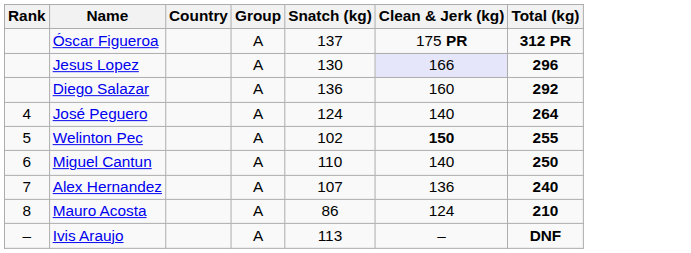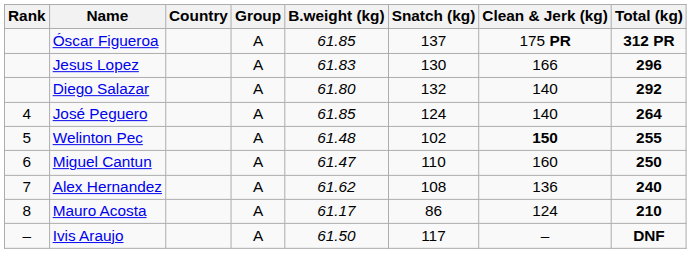+ column: B.weight (kg) | 61.85 | 61.83 | 61.80 | 61.85 | 61.48 | 61.47 | 61.62 | 61.17 | 61.50
Jesus Lopez | Clean & Jerk (kg): lavender background -> no background
Diego Salazar | Snatch (kg): 136 -> 132
Diego Salazar | Clean & Jerk (kg): 160 -> 140
Miguel Cantun | Clean & Jerk (kg): 140 -> 160
Alex Hernandez | Snatch (kg): 107 -> 108
Ivis Araujo | Snatch (kg): 113 -> 117
